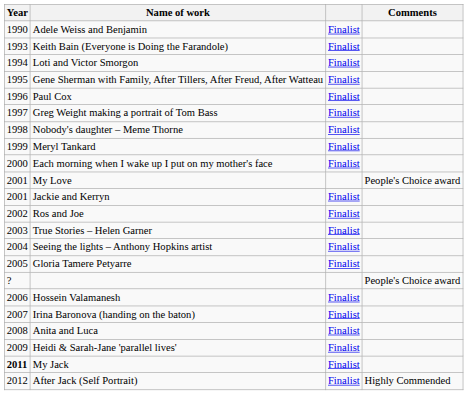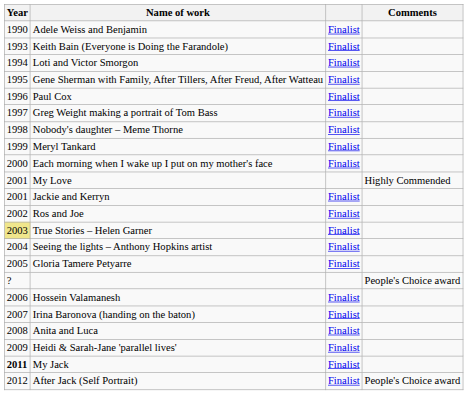My Love | Comments: People's Choice award -> Highly Commended
True Stories – Helen Garner | Year: no background -> khaki background
After Jack (Self Portrait) | Comments: Highly Commended -> People's Choice award
